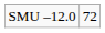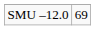SMU –12.0 | column 2: 72 -> 69
